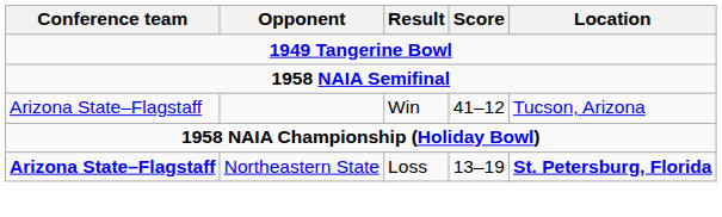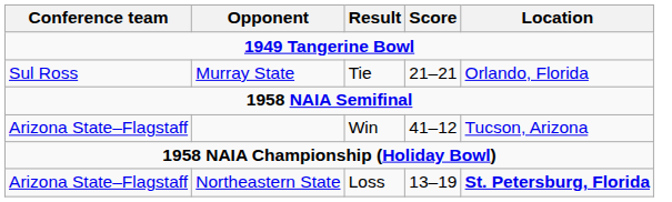+ row: Sul Ross | Murray State | Tie | 21–21 | Orlando, Florida
Northeastern State | Conference team: bold -> normal
